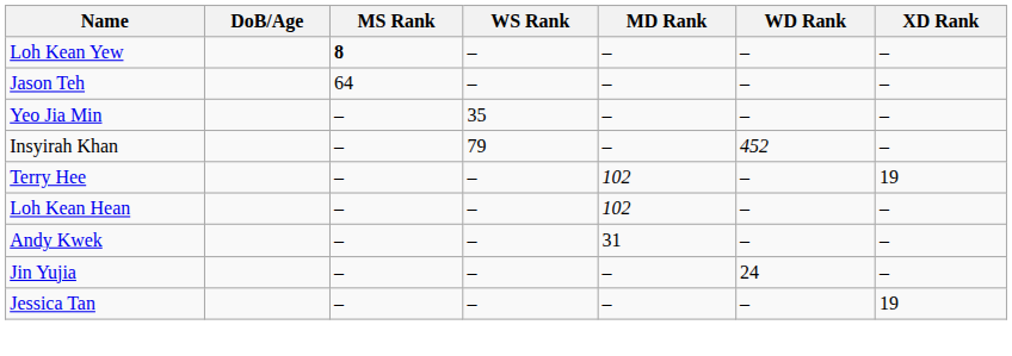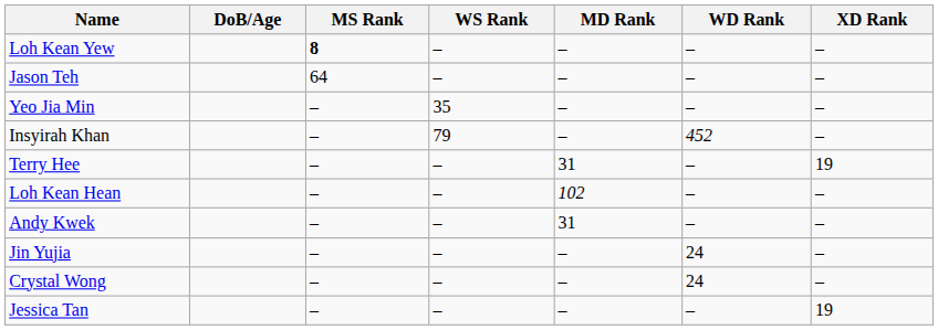Terry Hee | MD Rank: 102 -> 31
+ row: Crystal Wong | – | – | – | 24 | –
